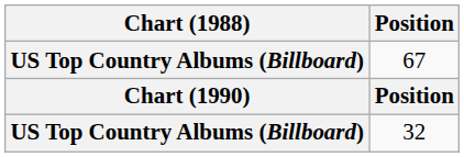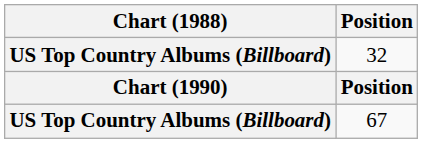rows swapped: 32 <-> 67
